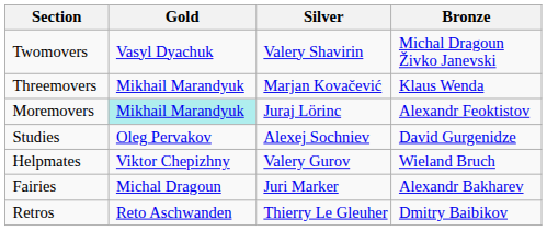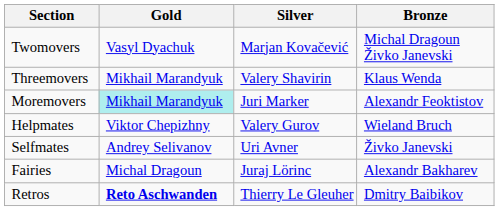Twomovers | Silver: Valery Shavirin -> Marjan Kovačević
Threemovers | Silver: Marjan Kovačević -> Valery Shavirin
Moremovers | Silver: Juraj Lörinc -> Juri Marker
- row: Studies | Oleg Pervakov | Alexej Sochniev | David Gurgenidze
+ row: Selfmates | Andrey Selivanov | Uri Avner | Živko Janevski
Fairies | Silver: Juri Marker -> Juraj Lörinc
Retros | Gold: normal -> bold
